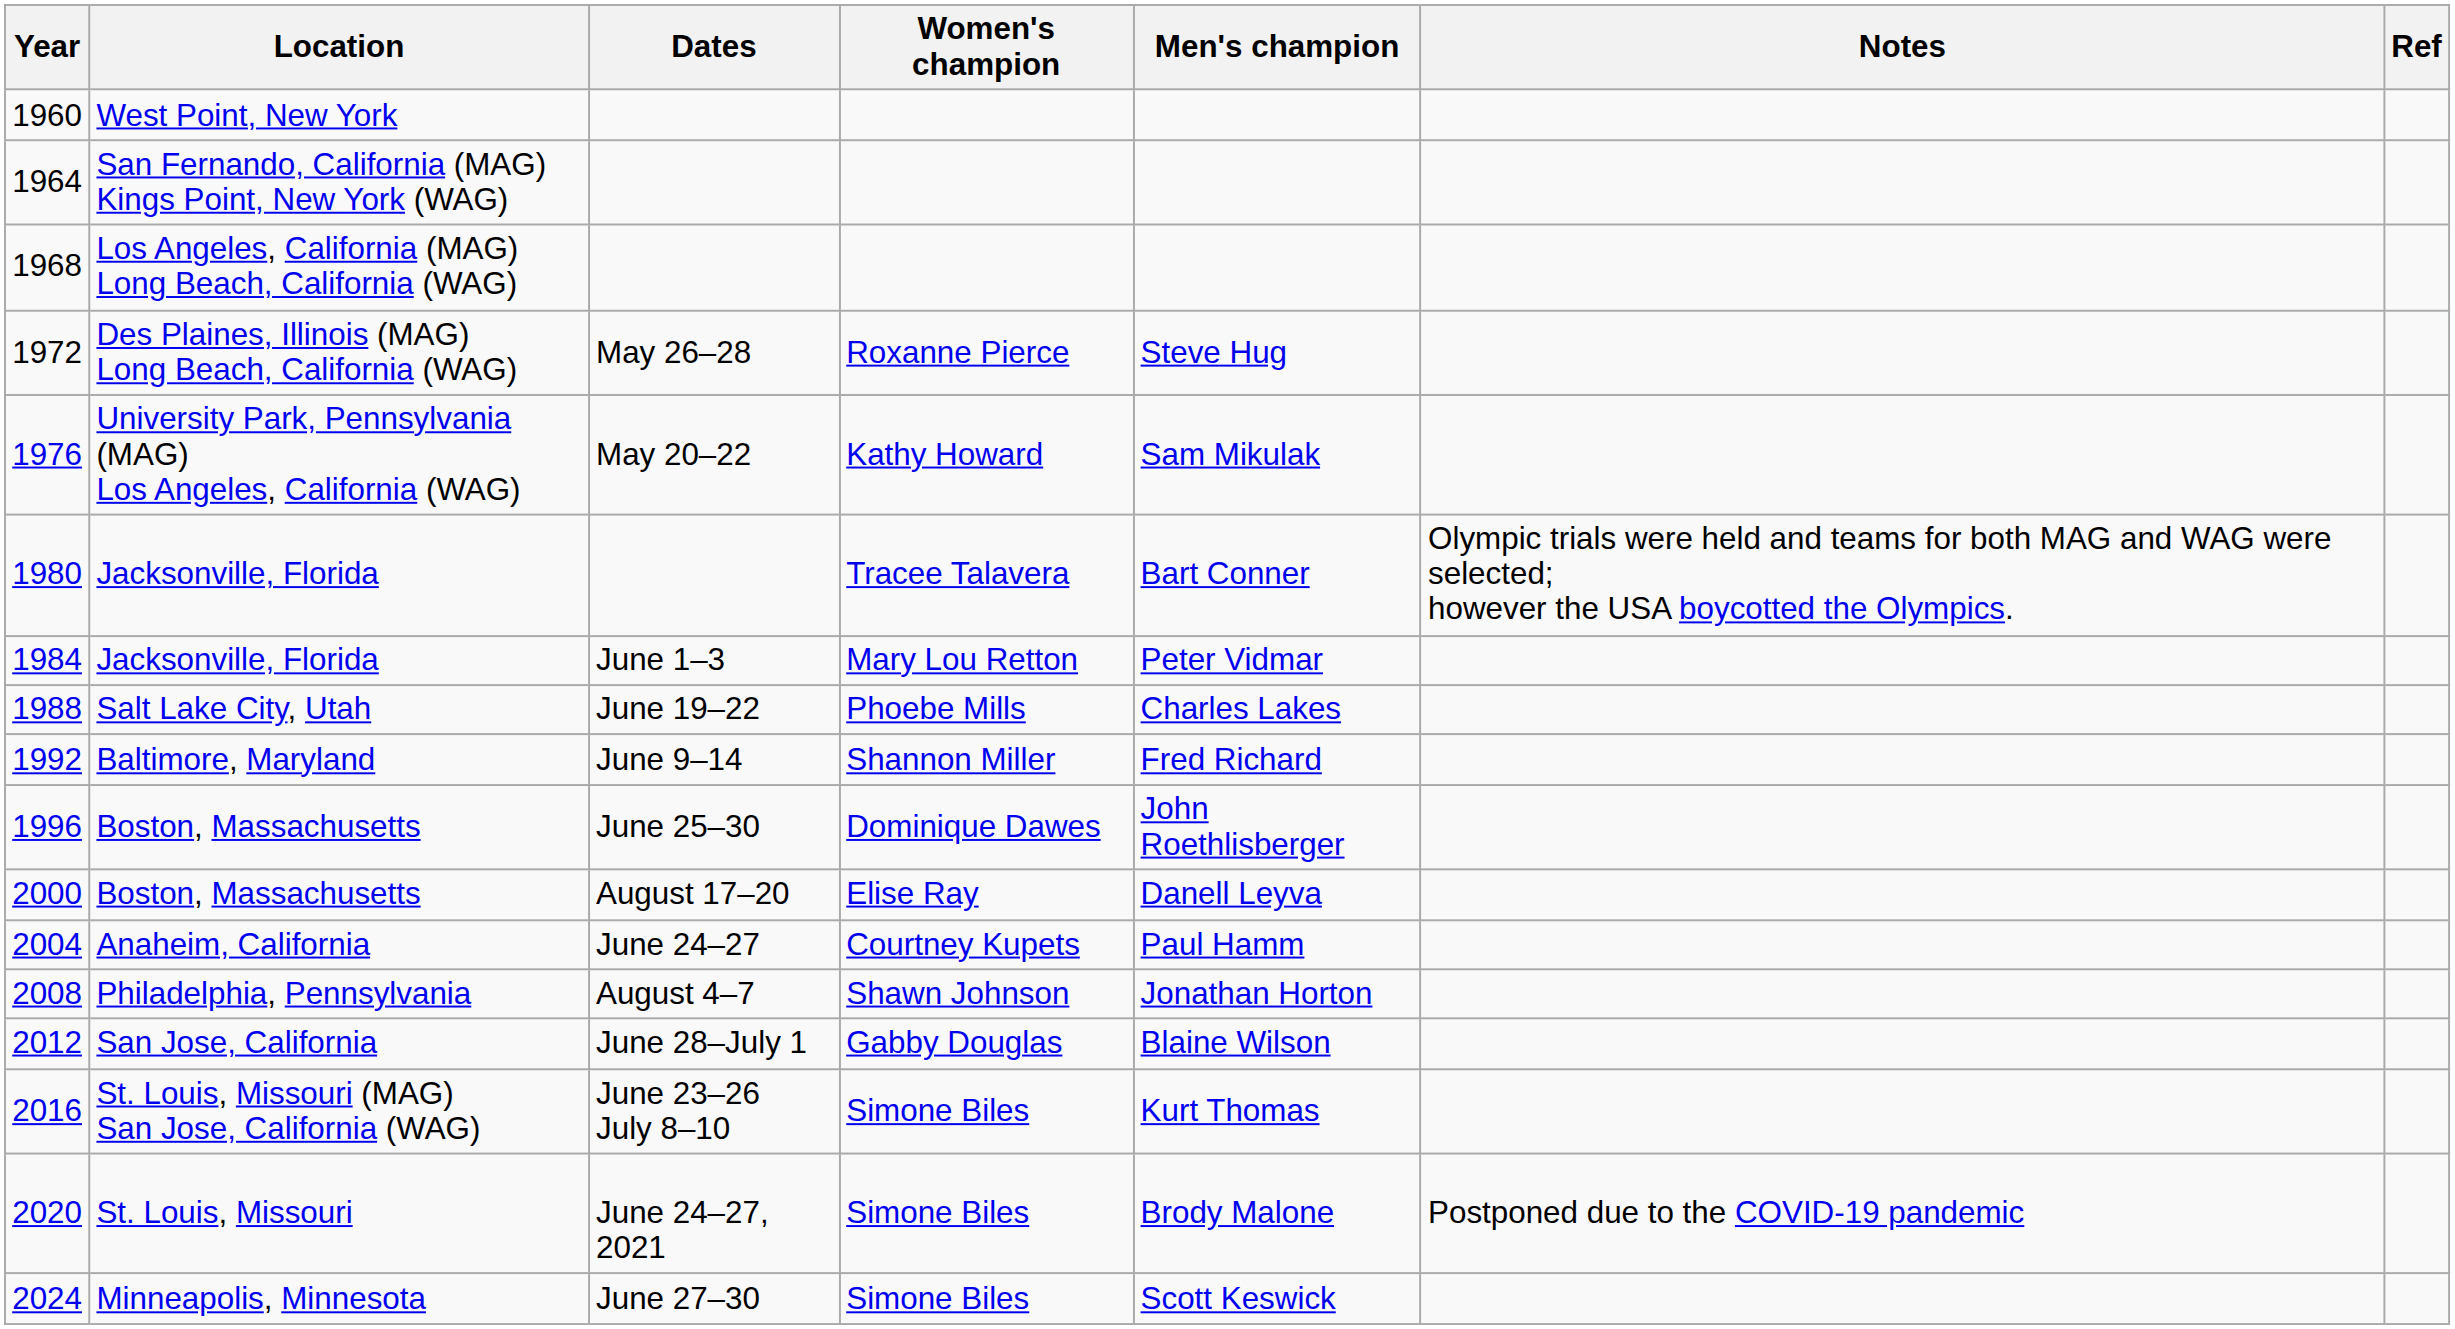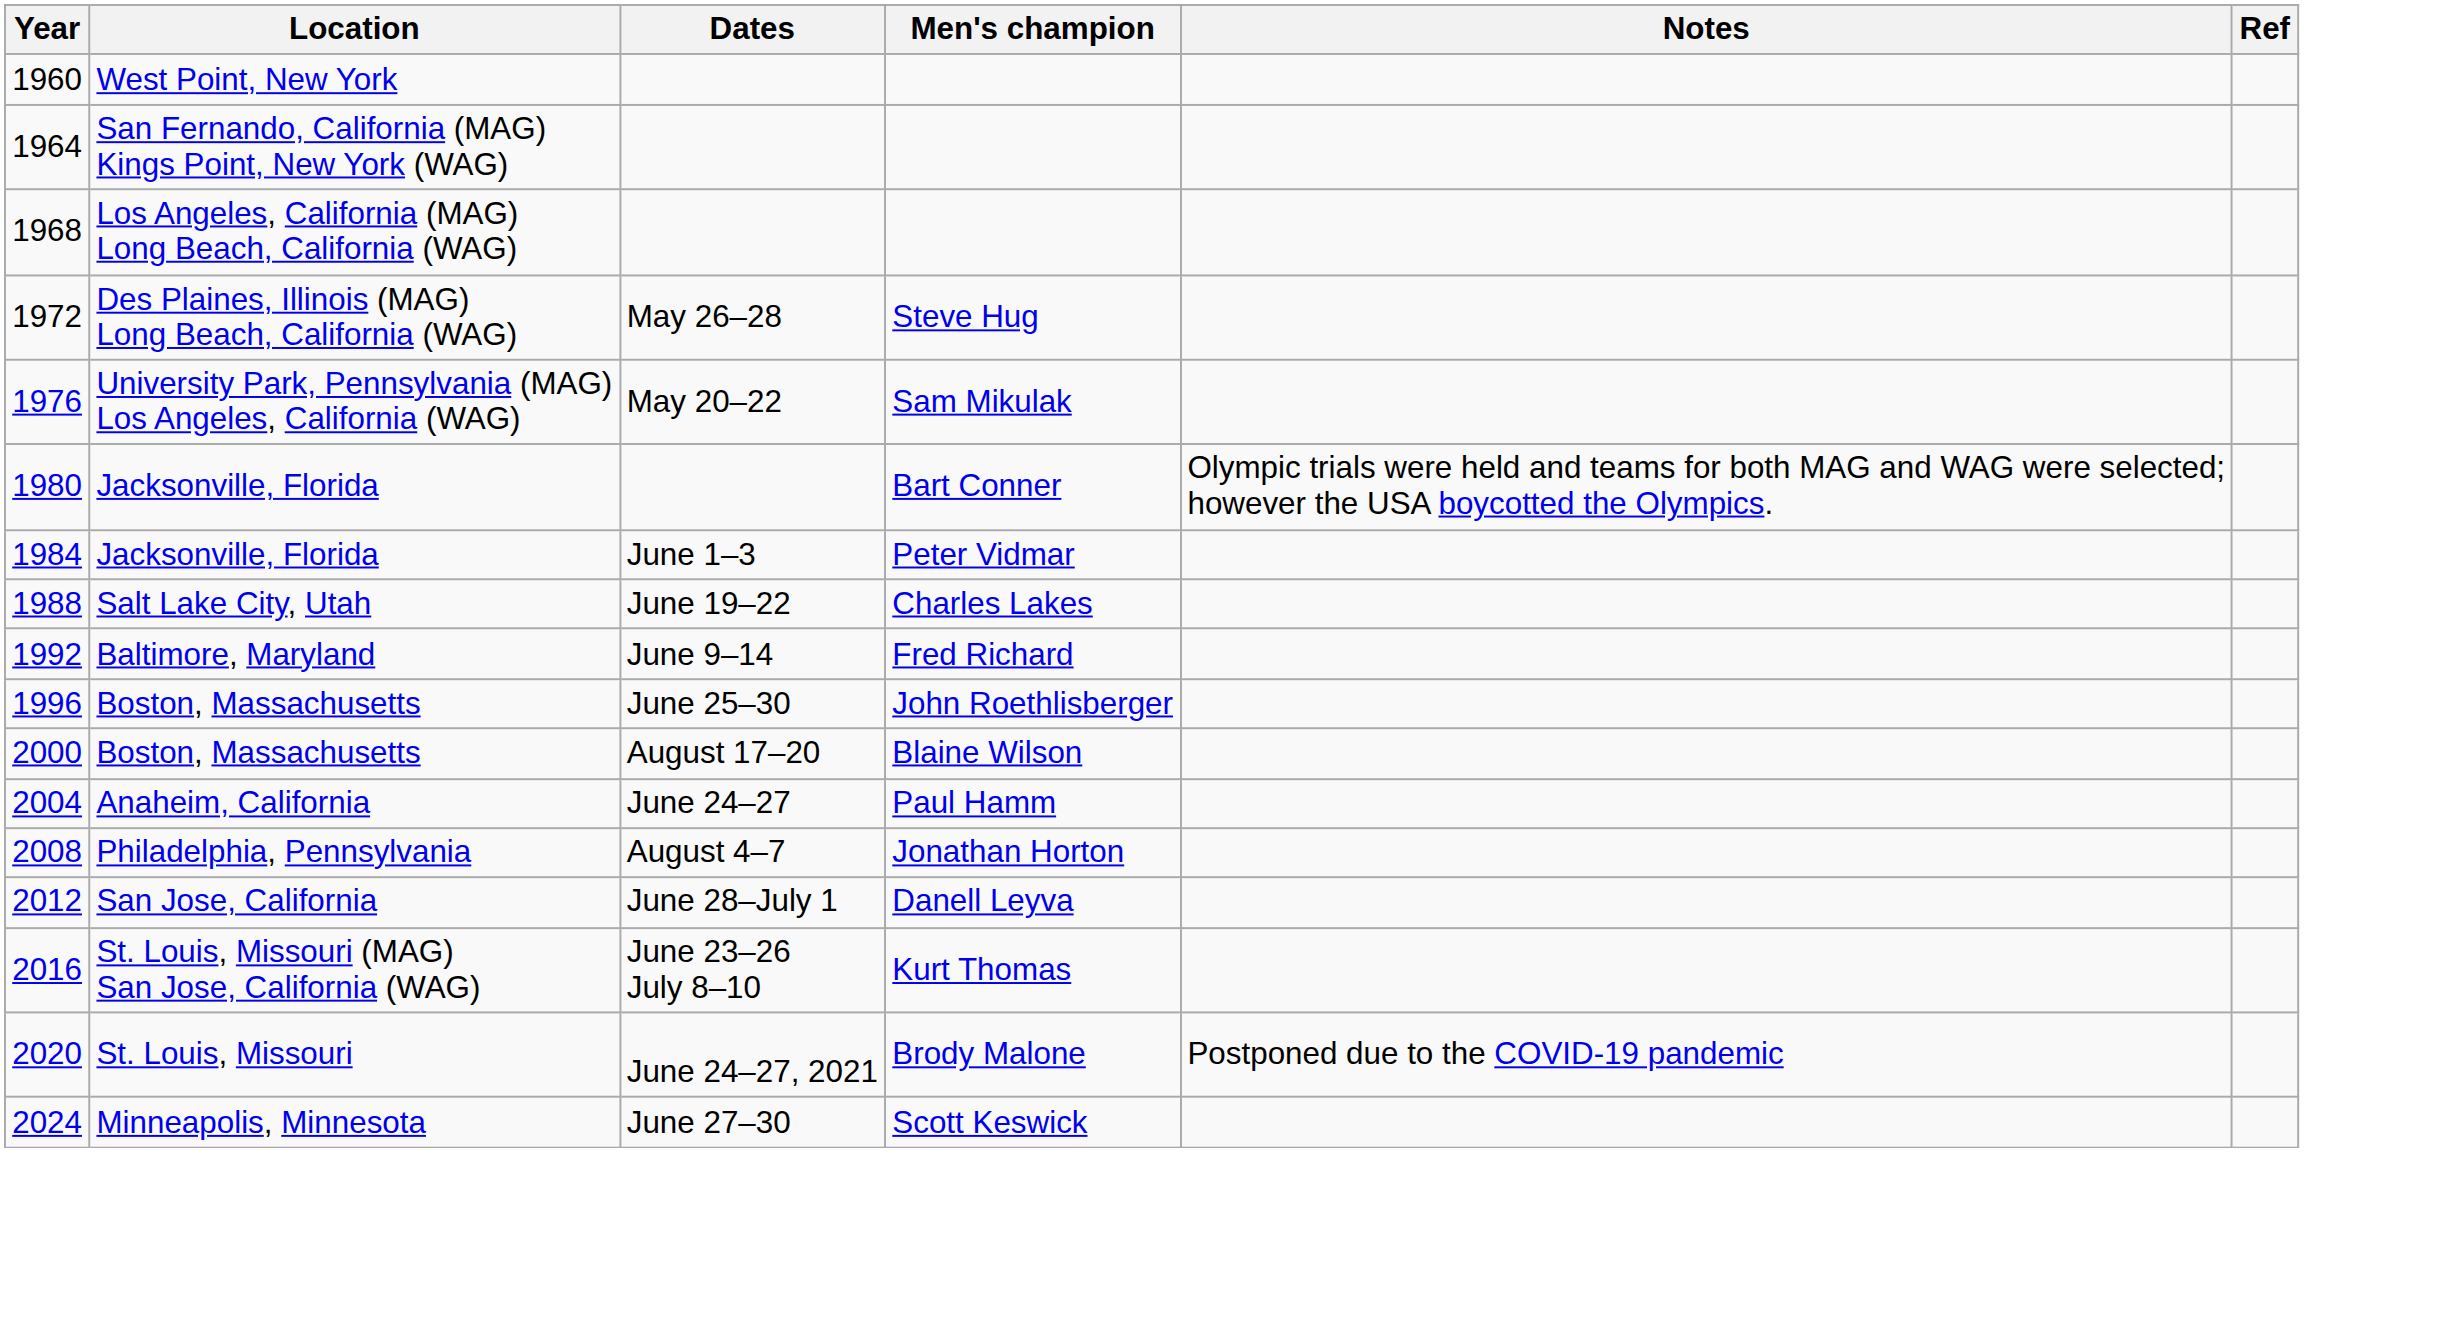- column: Women's champion | Roxanne Pierce | Kathy Howard | Tracee Talavera | Mary Lou Retton | Phoebe Mills | Shannon Miller | Dominique Dawes | Elise Ray | Courtney Kupets | Shawn Johnson | Gabby Douglas | Simone Biles | Simone Biles | Simone Biles
2000 | Men's champion: Danell Leyva -> Blaine Wilson
2012 | Men's champion: Blaine Wilson -> Danell Leyva
